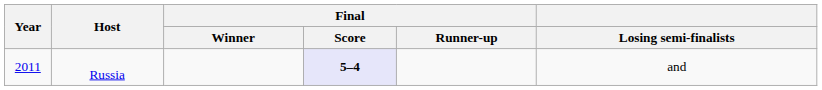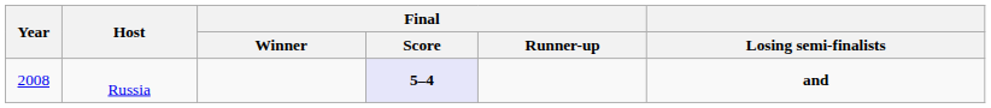Russia | Year: 2011 -> 2008
Russia | Losing semi-finalists: normal -> bold
